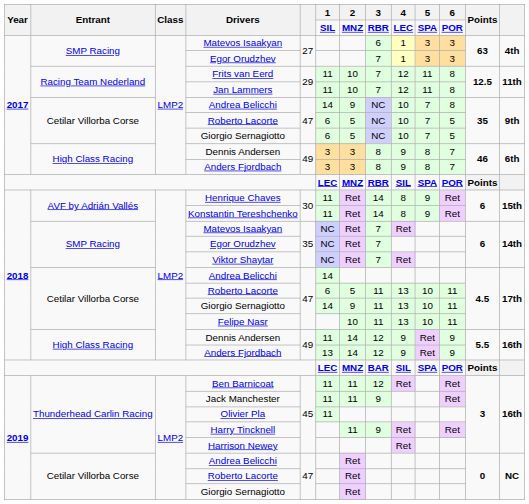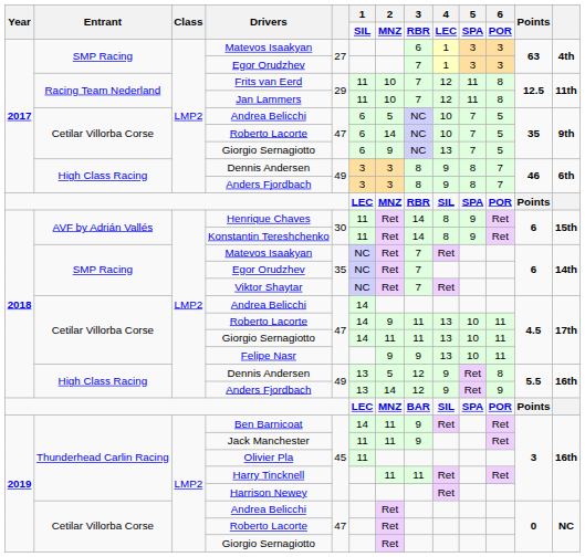2017 / Andrea Belicchi | 1: 14 -> 6
2017 / Andrea Belicchi | 2: 9 -> 5
2017 / Andrea Belicchi | 6: 8 -> 5
2017 / Roberto Lacorte | 2: 5 -> 14
2017 / Giorgio Sernagiotto | 2: 5 -> 9
2017 / Giorgio Sernagiotto | 4: 10 -> 13
2018 / Roberto Lacorte | 1: 6 -> 14
2018 / Roberto Lacorte | 2: 5 -> 9
2018 / Giorgio Sernagiotto | 2: 9 -> 11
Felipe Nasr | 2: 10 -> 9
Felipe Nasr | 3: 11 -> 9
2018 / Dennis Andersen | 1: 11 -> 13
2018 / Dennis Andersen | 2: 14 -> 5
2018 / Dennis Andersen | 6: 9 -> 8
Ben Barnicoat | 1: 11 -> 14
Ben Barnicoat | 3: 12 -> 9
Harry Tincknell | 3: 9 -> 11
